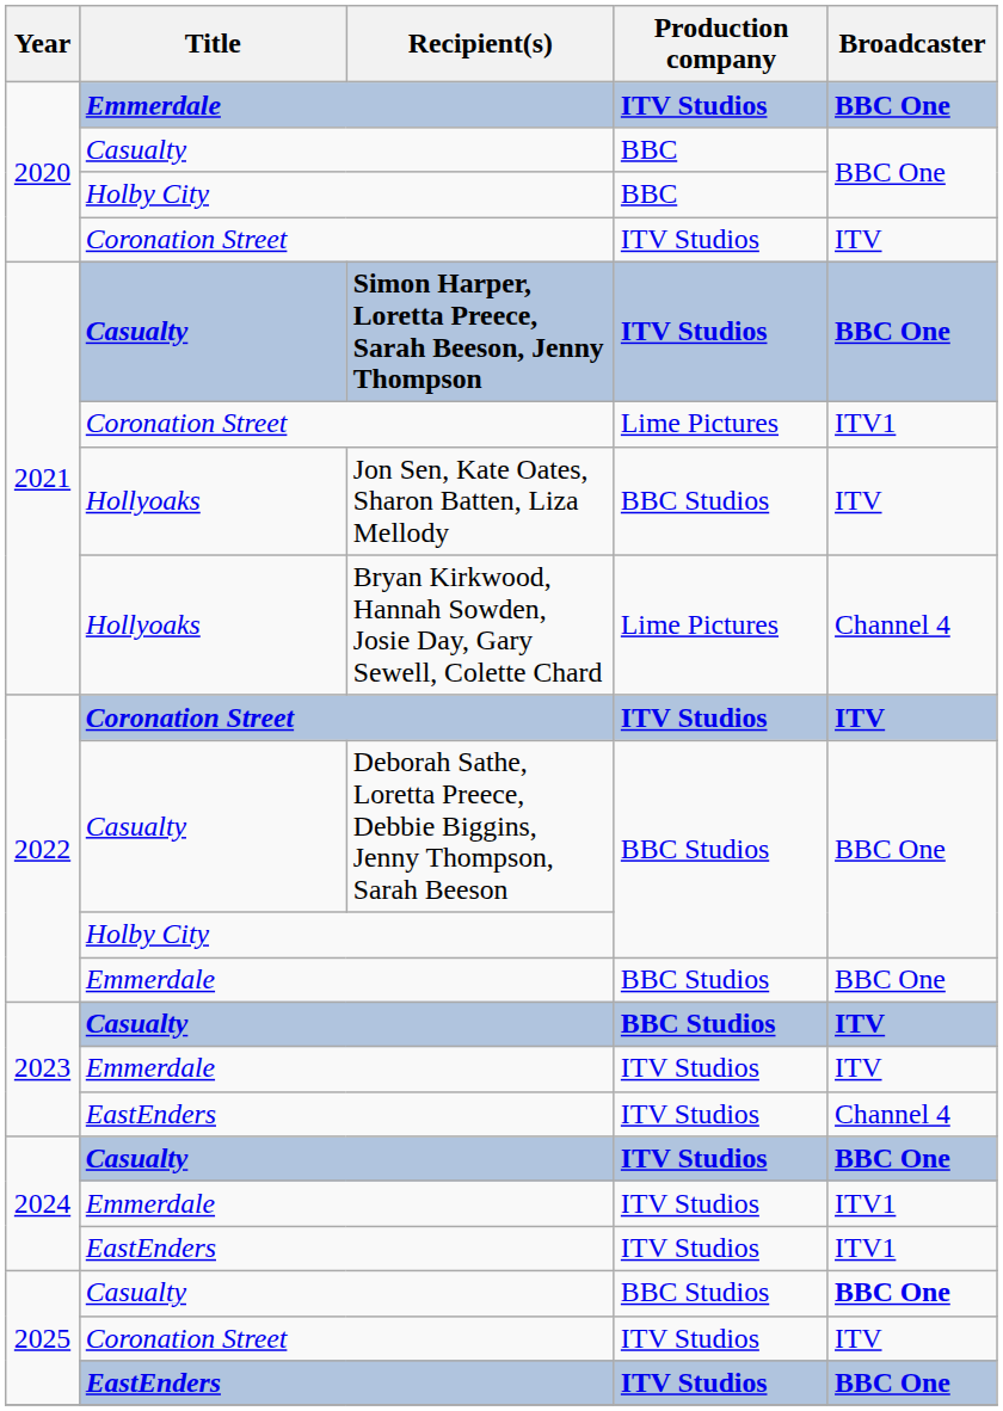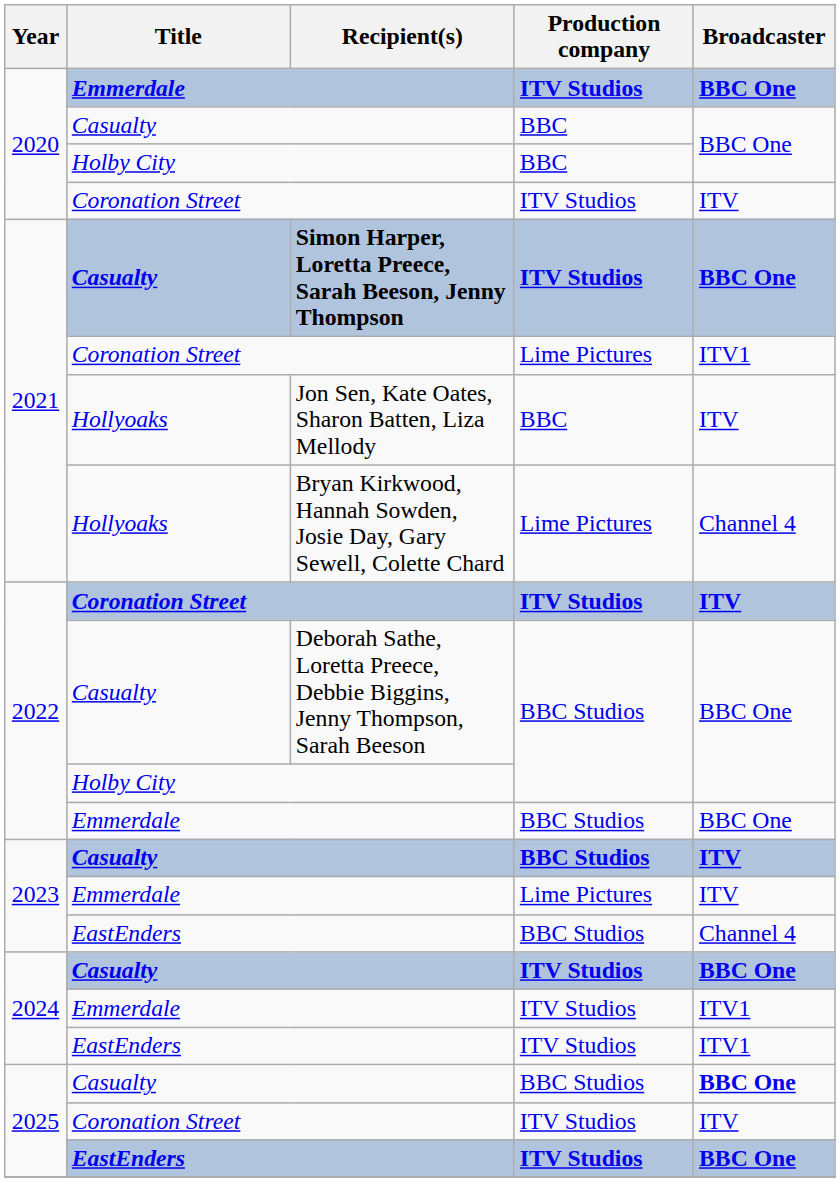Jon Sen, Kate Oates, Sharon Batten, Liza Mellody | Production company: BBC Studios -> BBC
2023 / Emmerdale | Production company: ITV Studios -> Lime Pictures
2023 / EastEnders | Production company: ITV Studios -> BBC Studios
